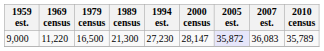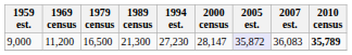9,000 | 1969 census: 11,220 -> 11,200
9,000 | 2010 census: normal -> bold
